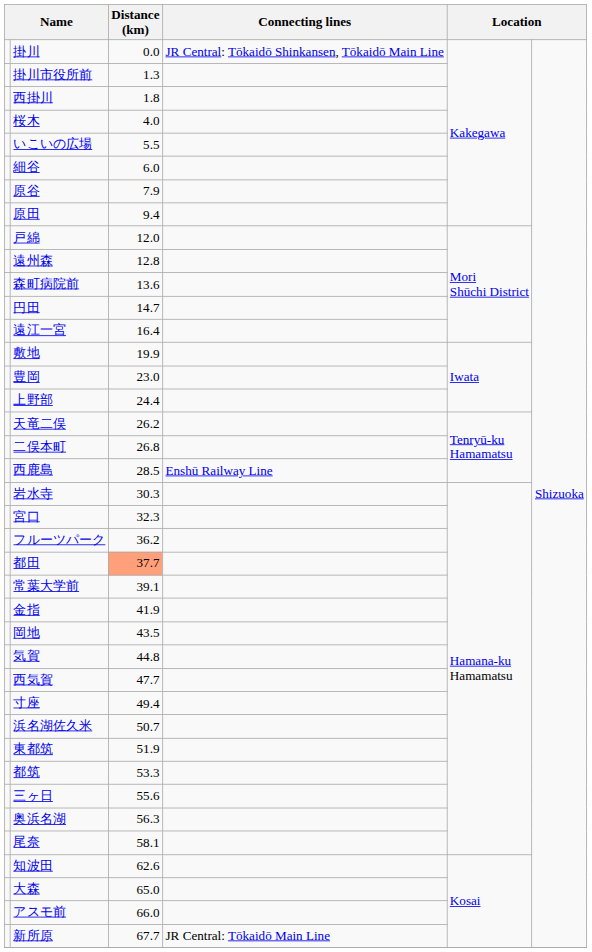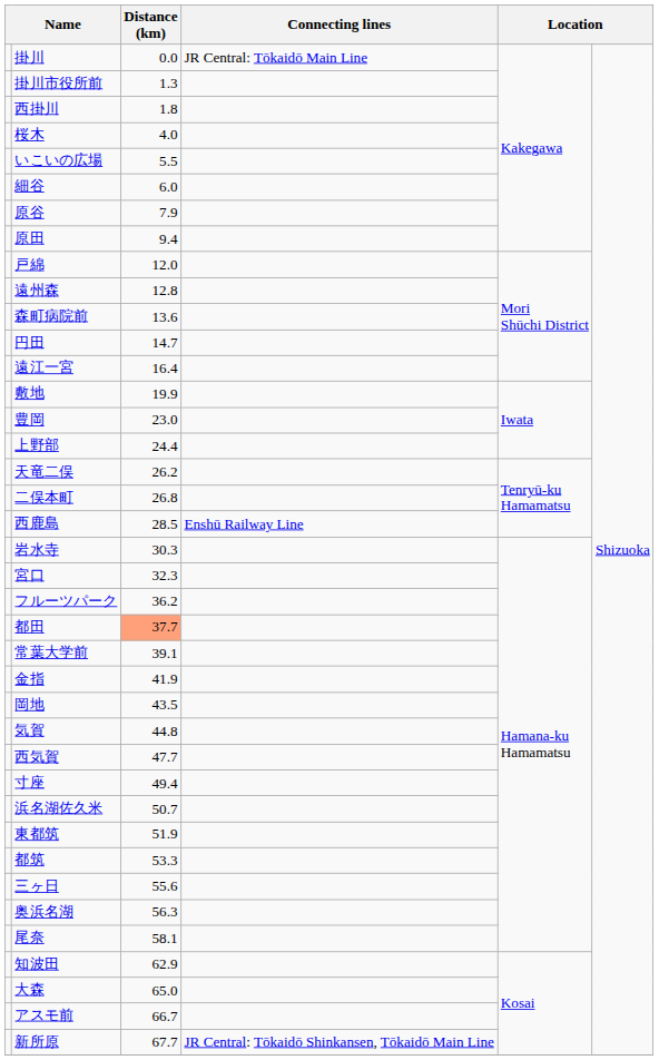掛川 | Connecting lines: JR Central: Tōkaidō Shinkansen, Tōkaidō Main Line -> JR Central: Tōkaidō Main Line
知波田 | Distance (km): 62.6 -> 62.9
アスモ前 | Distance (km): 66.0 -> 66.7
新所原 | Connecting lines: JR Central: Tōkaidō Main Line -> JR Central: Tōkaidō Shinkansen, Tōkaidō Main Line
